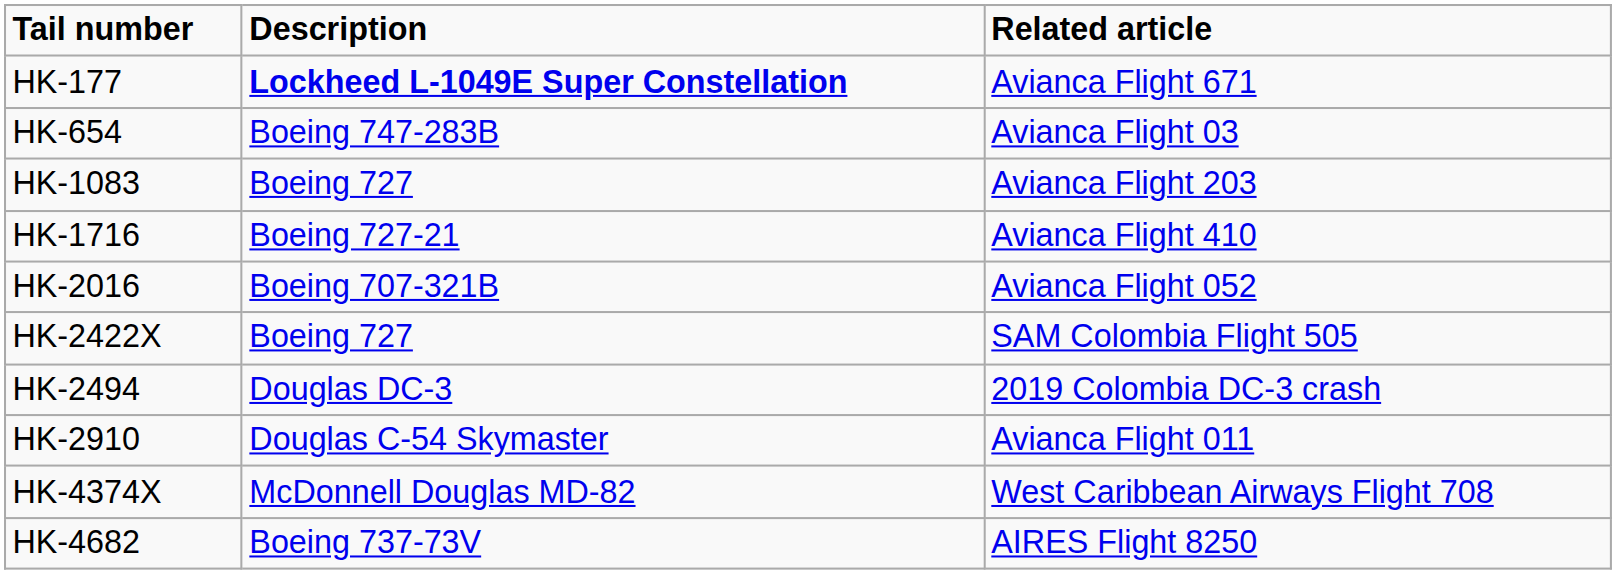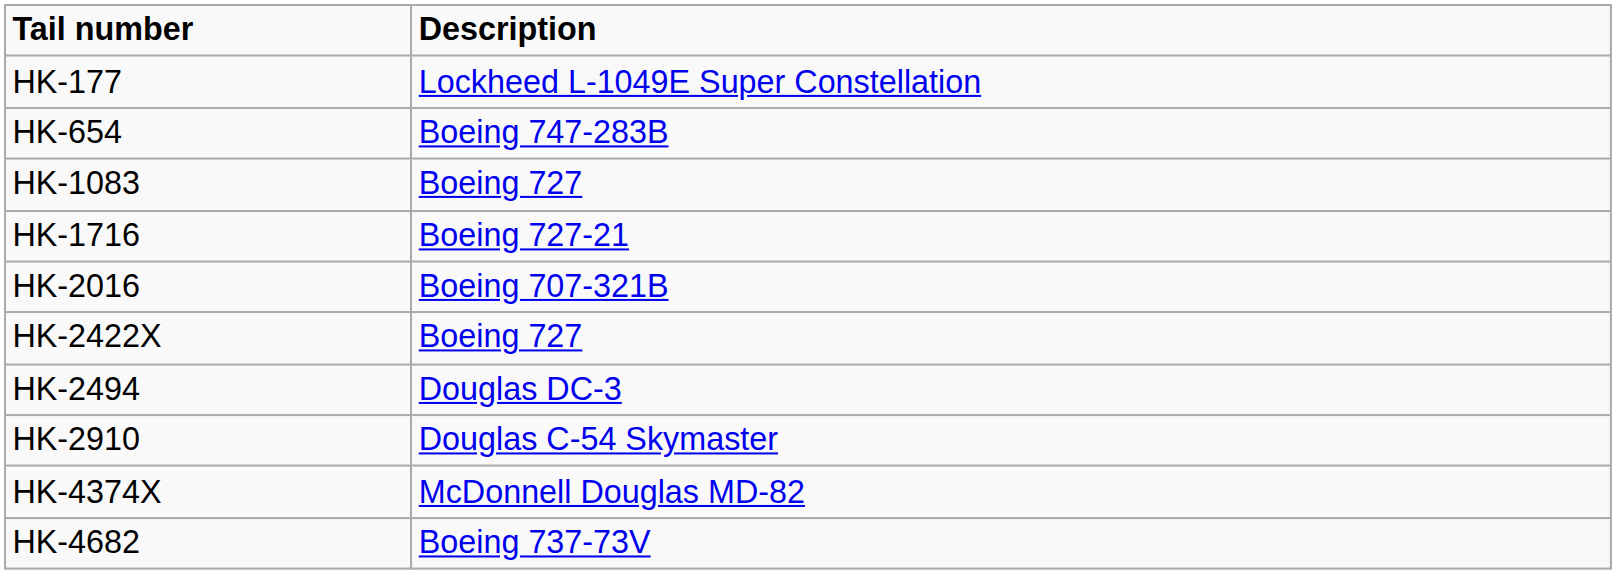- column: Related article | Avianca Flight 671 | Avianca Flight 03 | Avianca Flight 203 | Avianca Flight 410 | Avianca Flight 052 | SAM Colombia Flight 505 | 2019 Colombia DC-3 crash | Avianca Flight 011 | West Caribbean Airways Flight 708 | AIRES Flight 8250
HK-177 | Description: bold -> normal
